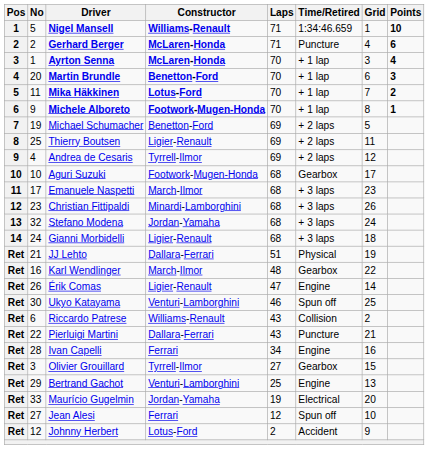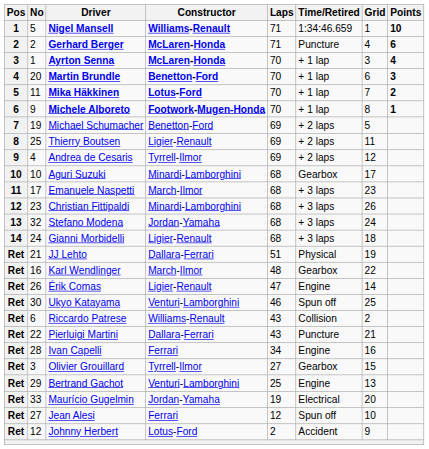Aguri Suzuki | Constructor: Footwork-Mugen-Honda -> Minardi-Lamborghini
